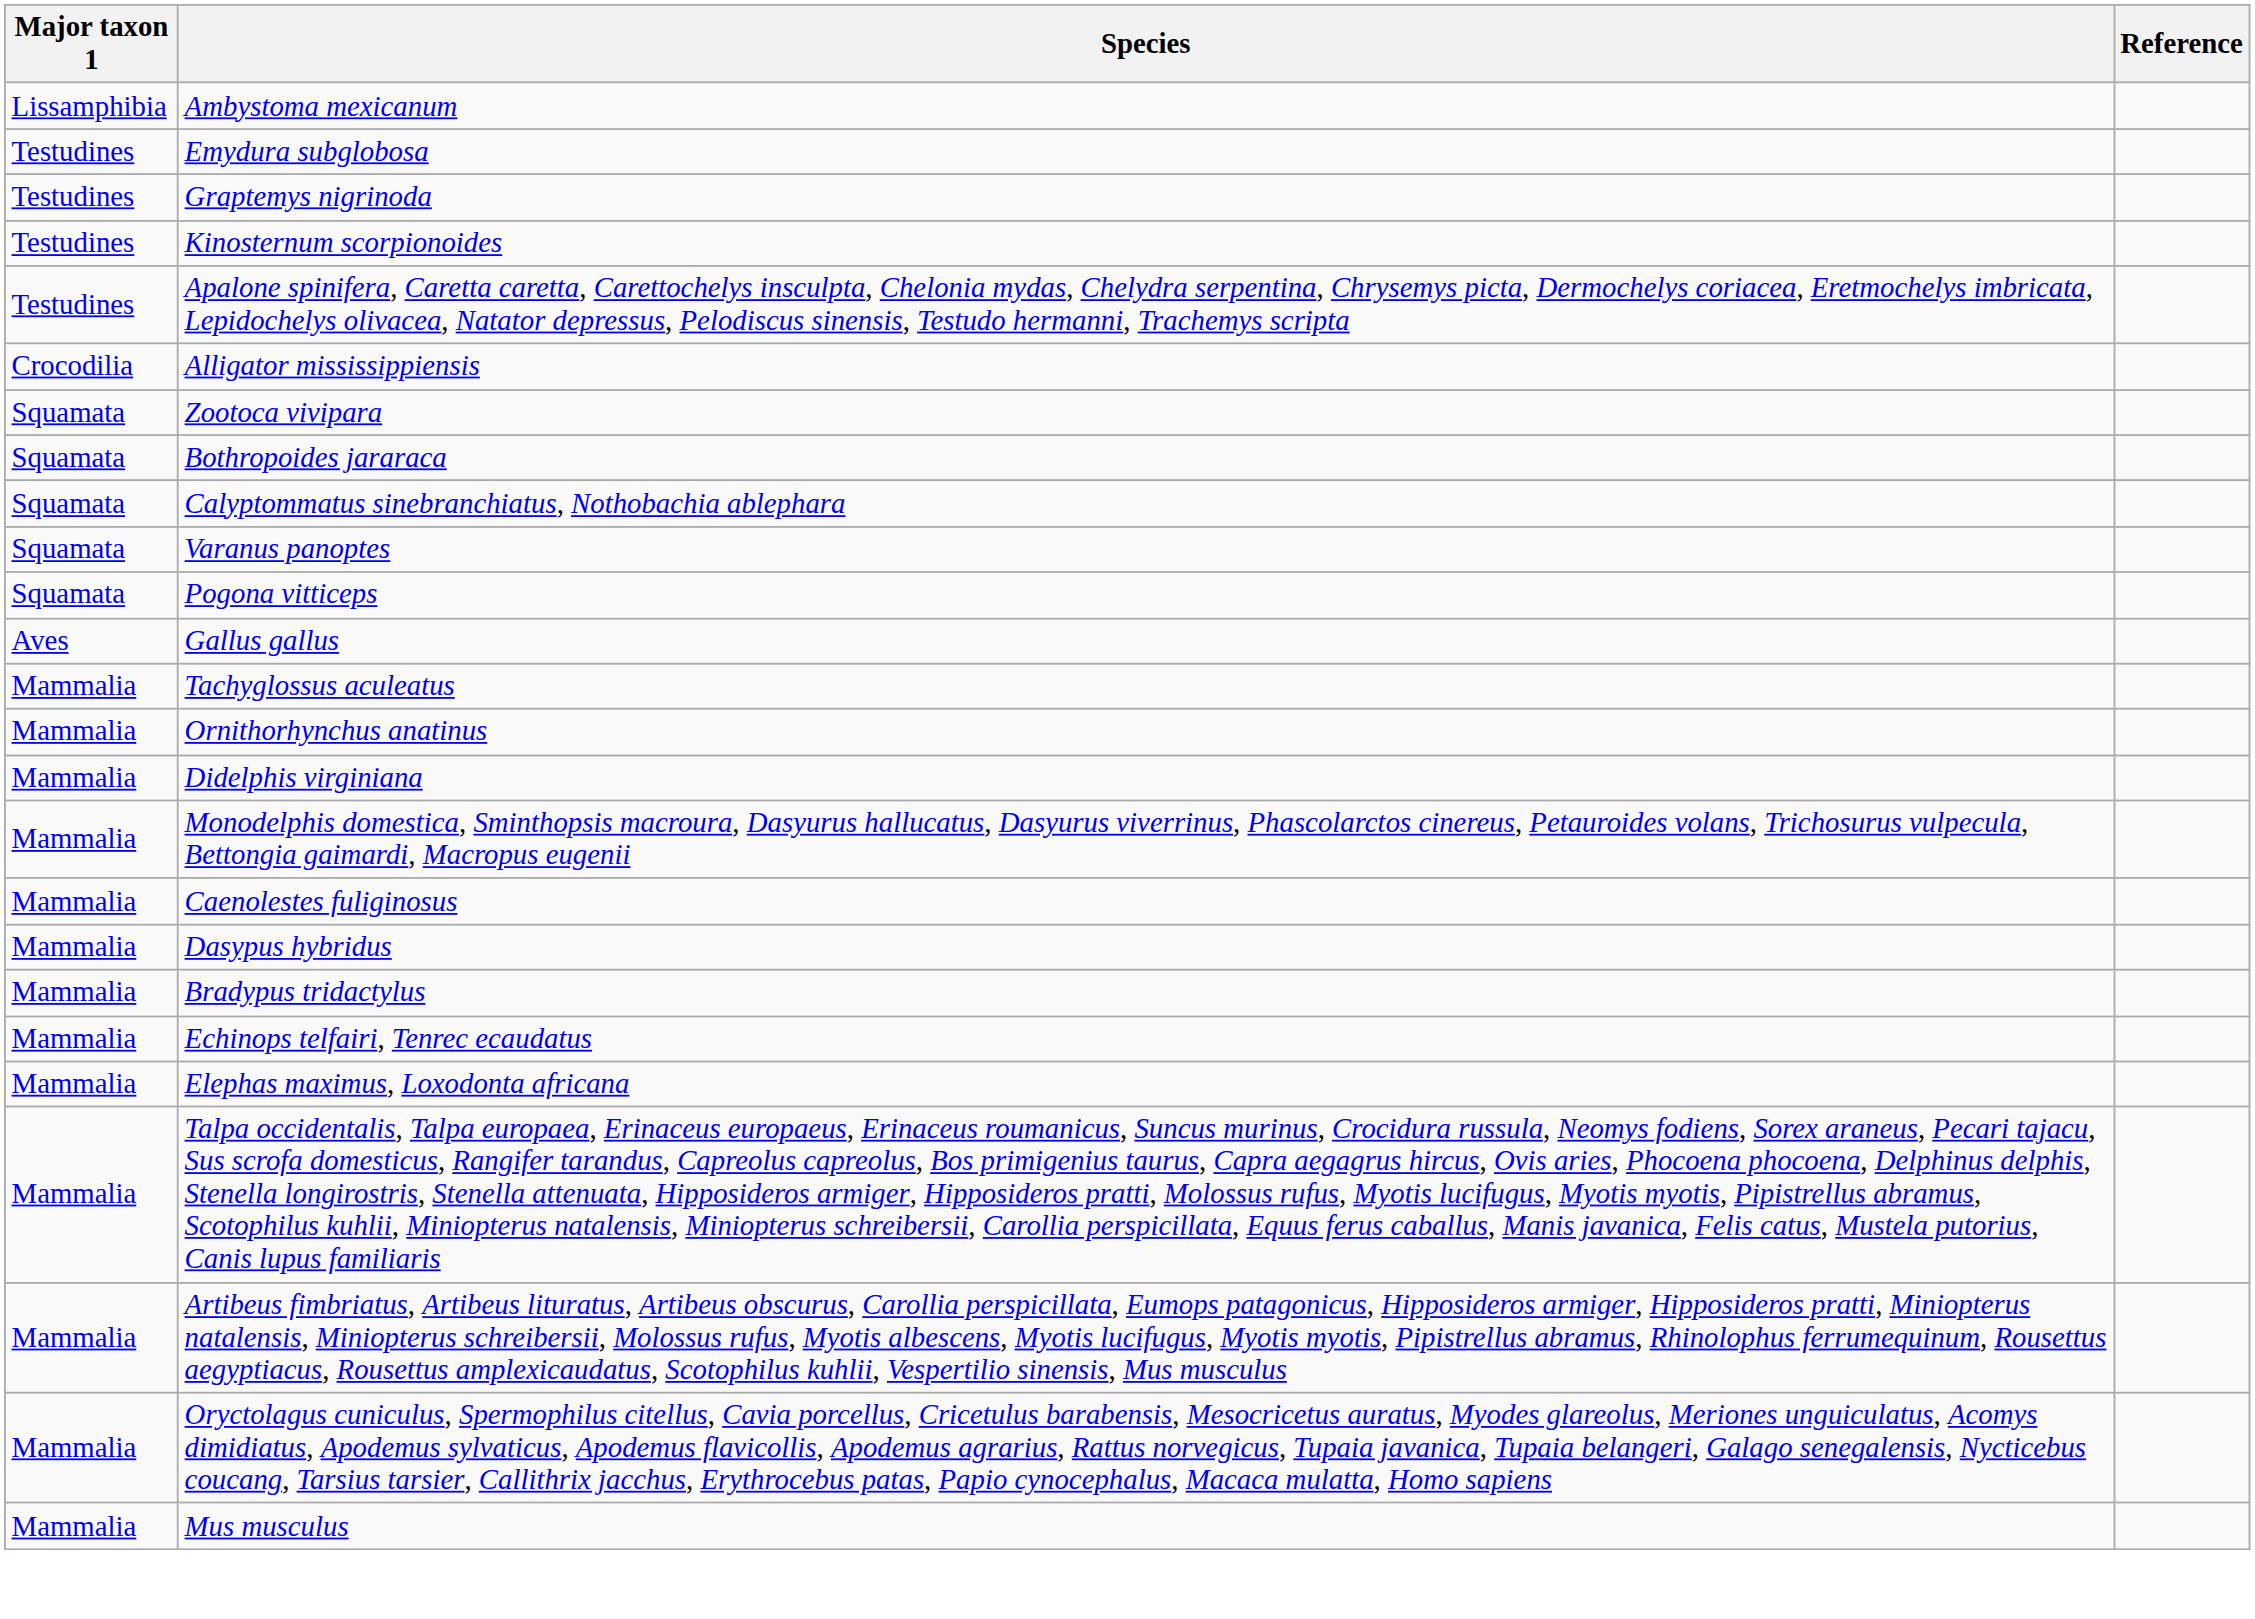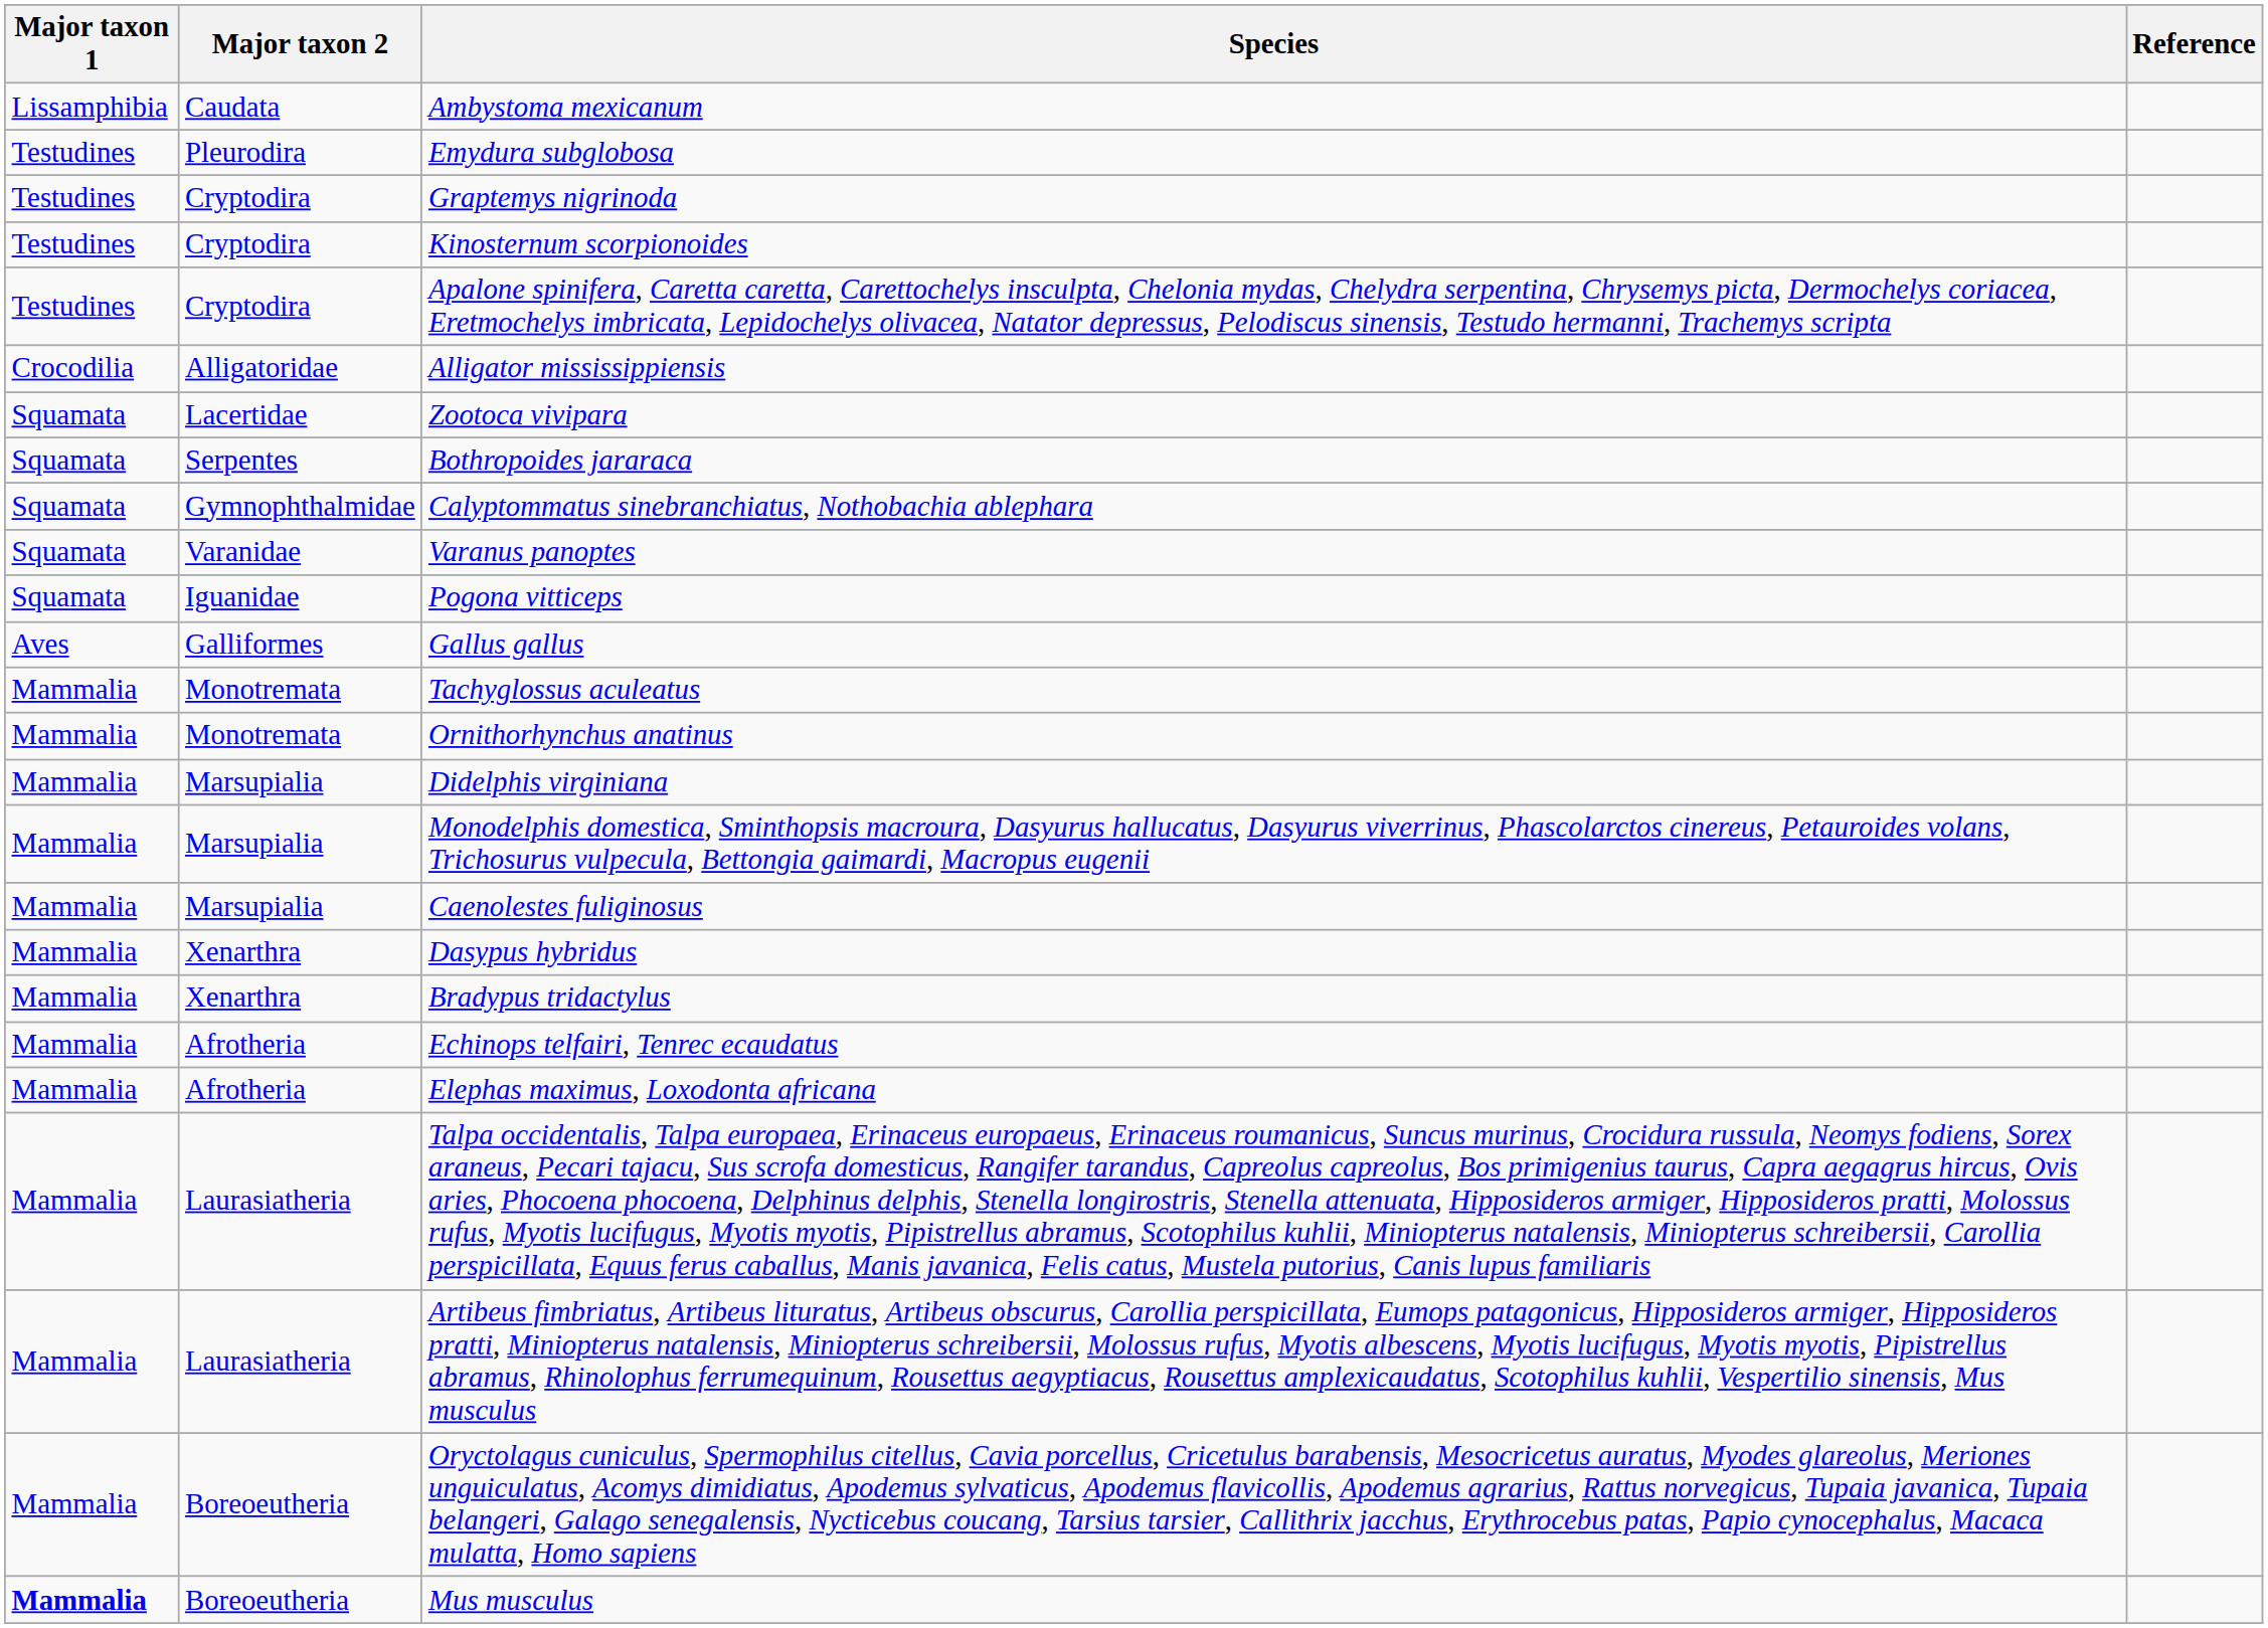+ column: Major taxon 2 | Caudata | Pleurodira | Cryptodira | Cryptodira | Cryptodira | Alligatoridae | Lacertidae | Serpentes | Gymnophthalmidae | Varanidae | Iguanidae | Galliformes | Monotremata | Monotremata | Marsupialia | Marsupialia | Marsupialia | Xenarthra | Xenarthra | Afrotheria | Afrotheria | Laurasiatheria | Laurasiatheria | Boreoeutheria | Boreoeutheria
Mus musculus | Major taxon 1: normal -> bold
